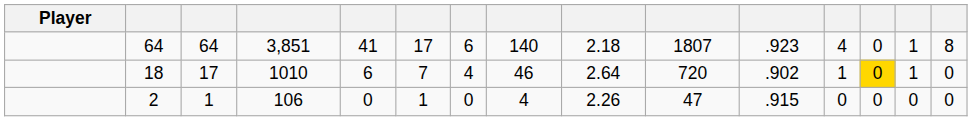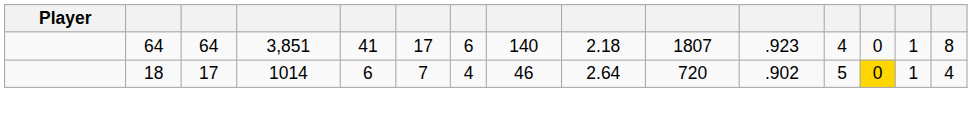18 | column 4: 1010 -> 1014
18 | column 12: 1 -> 5
18 | column 15: 0 -> 4
- row: 2 | 1 | 106 | 0 | 1 | 0 | 4 | 2.26 | 47 | .915 | 0 | 0 | 0 | 0
